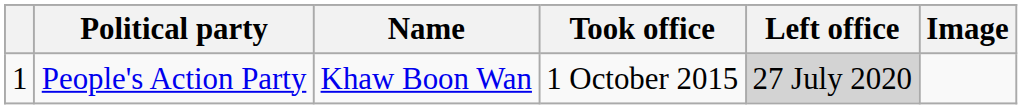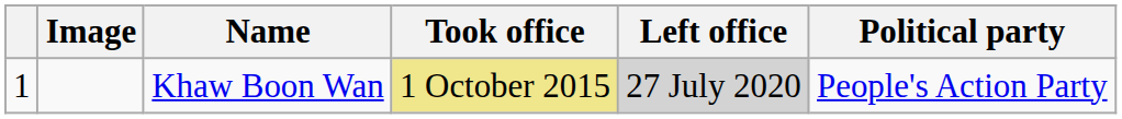columns swapped: Image <-> Political party
Khaw Boon Wan | Took office: no background -> khaki background
